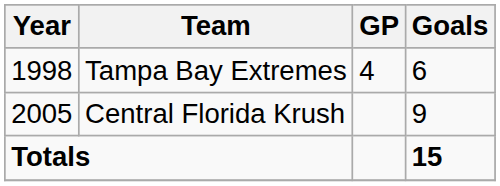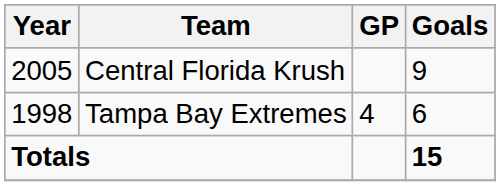rows swapped: Tampa Bay Extremes <-> Central Florida Krush
